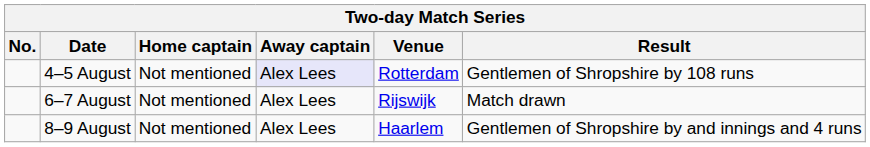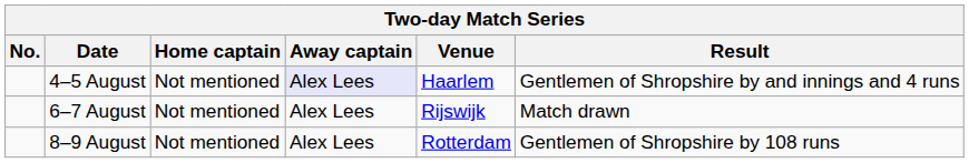4–5 August | Venue: Rotterdam -> Haarlem
4–5 August | Result: Gentlemen of Shropshire by 108 runs -> Gentlemen of Shropshire by and innings and 4 runs
8–9 August | Venue: Haarlem -> Rotterdam
8–9 August | Result: Gentlemen of Shropshire by and innings and 4 runs -> Gentlemen of Shropshire by 108 runs
